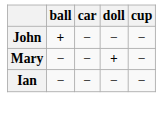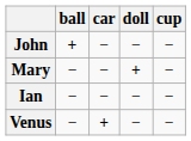+ row: Venus | − | + | − | −
